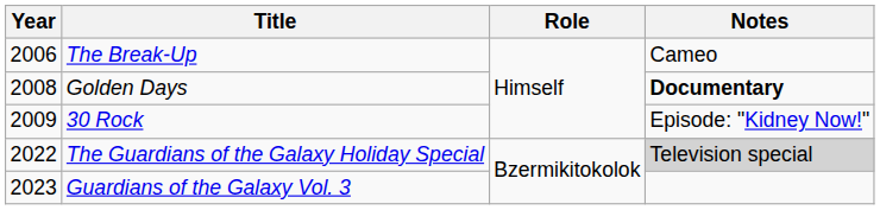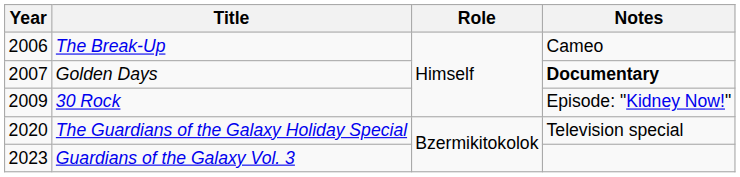Golden Days | Year: 2008 -> 2007
The Guardians of the Galaxy Holiday Special | Year: 2022 -> 2020
The Guardians of the Galaxy Holiday Special | Notes: lightgrey background -> no background
